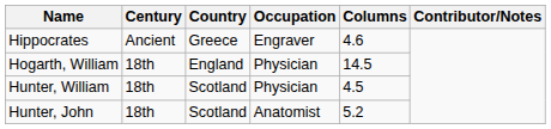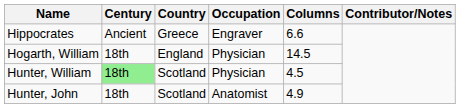Hippocrates | Columns: 4.6 -> 6.6
Hunter, William | Century: no background -> lightgreen background
Hunter, John | Columns: 5.2 -> 4.9
